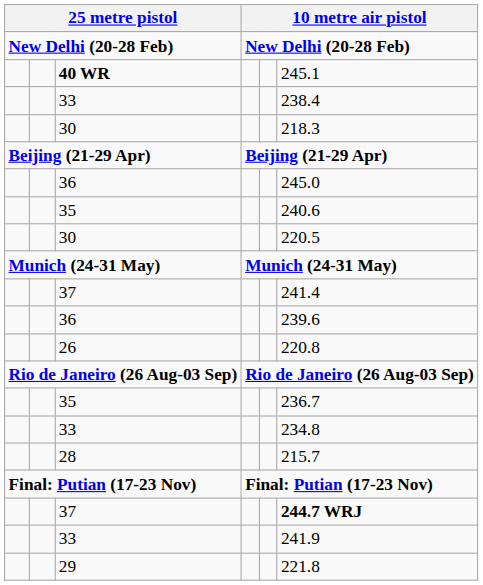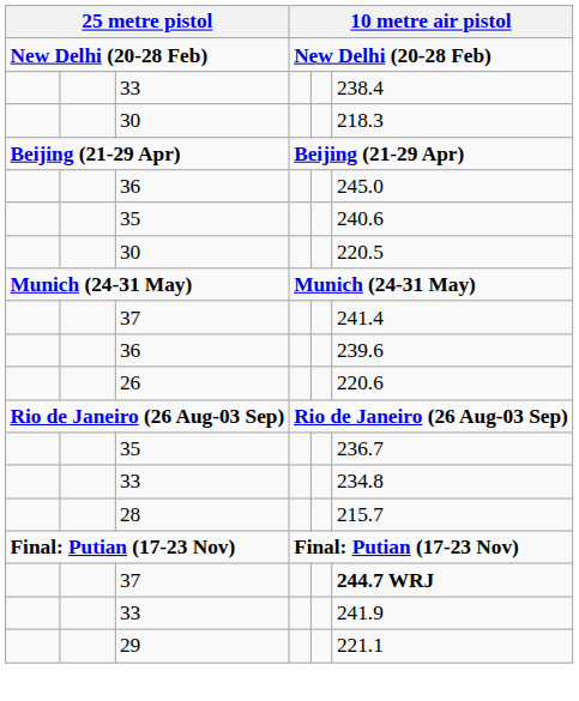- row: 40 WR | 245.1
26 | column 6: 220.8 -> 220.6
29 | column 6: 221.8 -> 221.1
